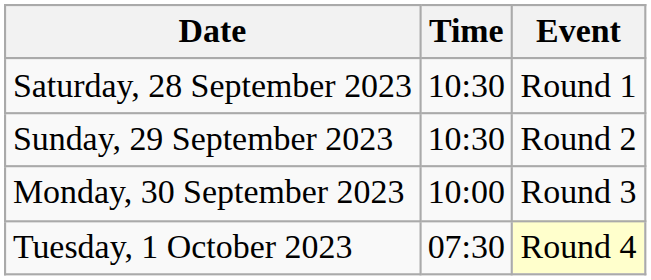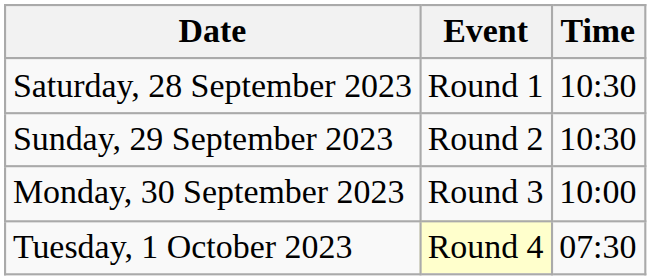columns swapped: Time <-> Event
